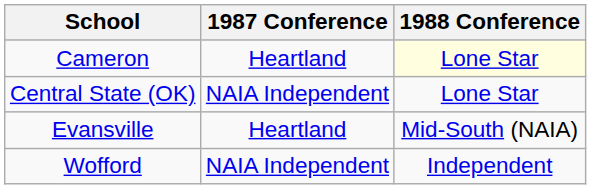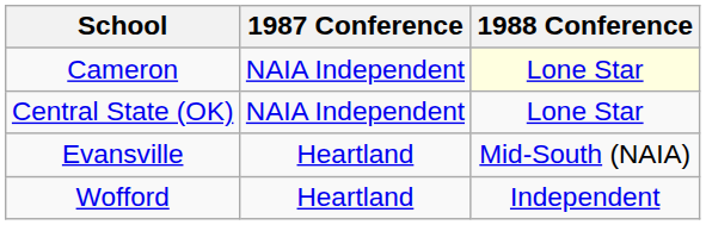Cameron | 1987 Conference: Heartland -> NAIA Independent
Wofford | 1987 Conference: NAIA Independent -> Heartland
